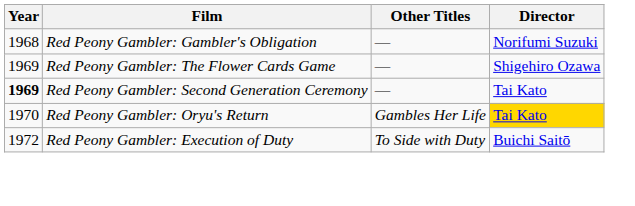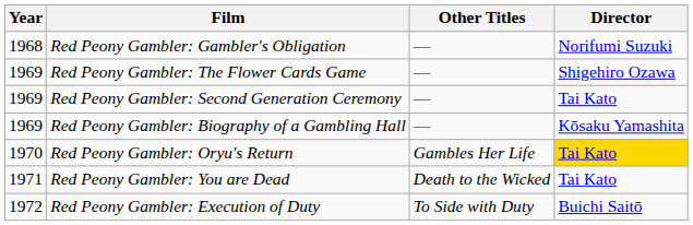Red Peony Gambler: Second Generation Ceremony | Year: bold -> normal
+ row: 1969 | Red Peony Gambler: Biography of a Gambling Hall | — | Kōsaku Yamashita
+ row: 1971 | Red Peony Gambler: You are Dead | Death to the Wicked | Tai Kato
